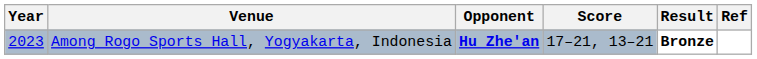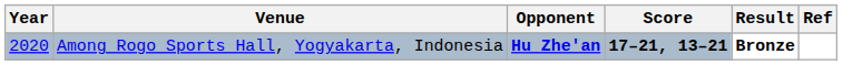Among Rogo Sports Hall, Yogyakarta, Indonesia | Year: 2023 -> 2020
Among Rogo Sports Hall, Yogyakarta, Indonesia | Score: normal -> bold
